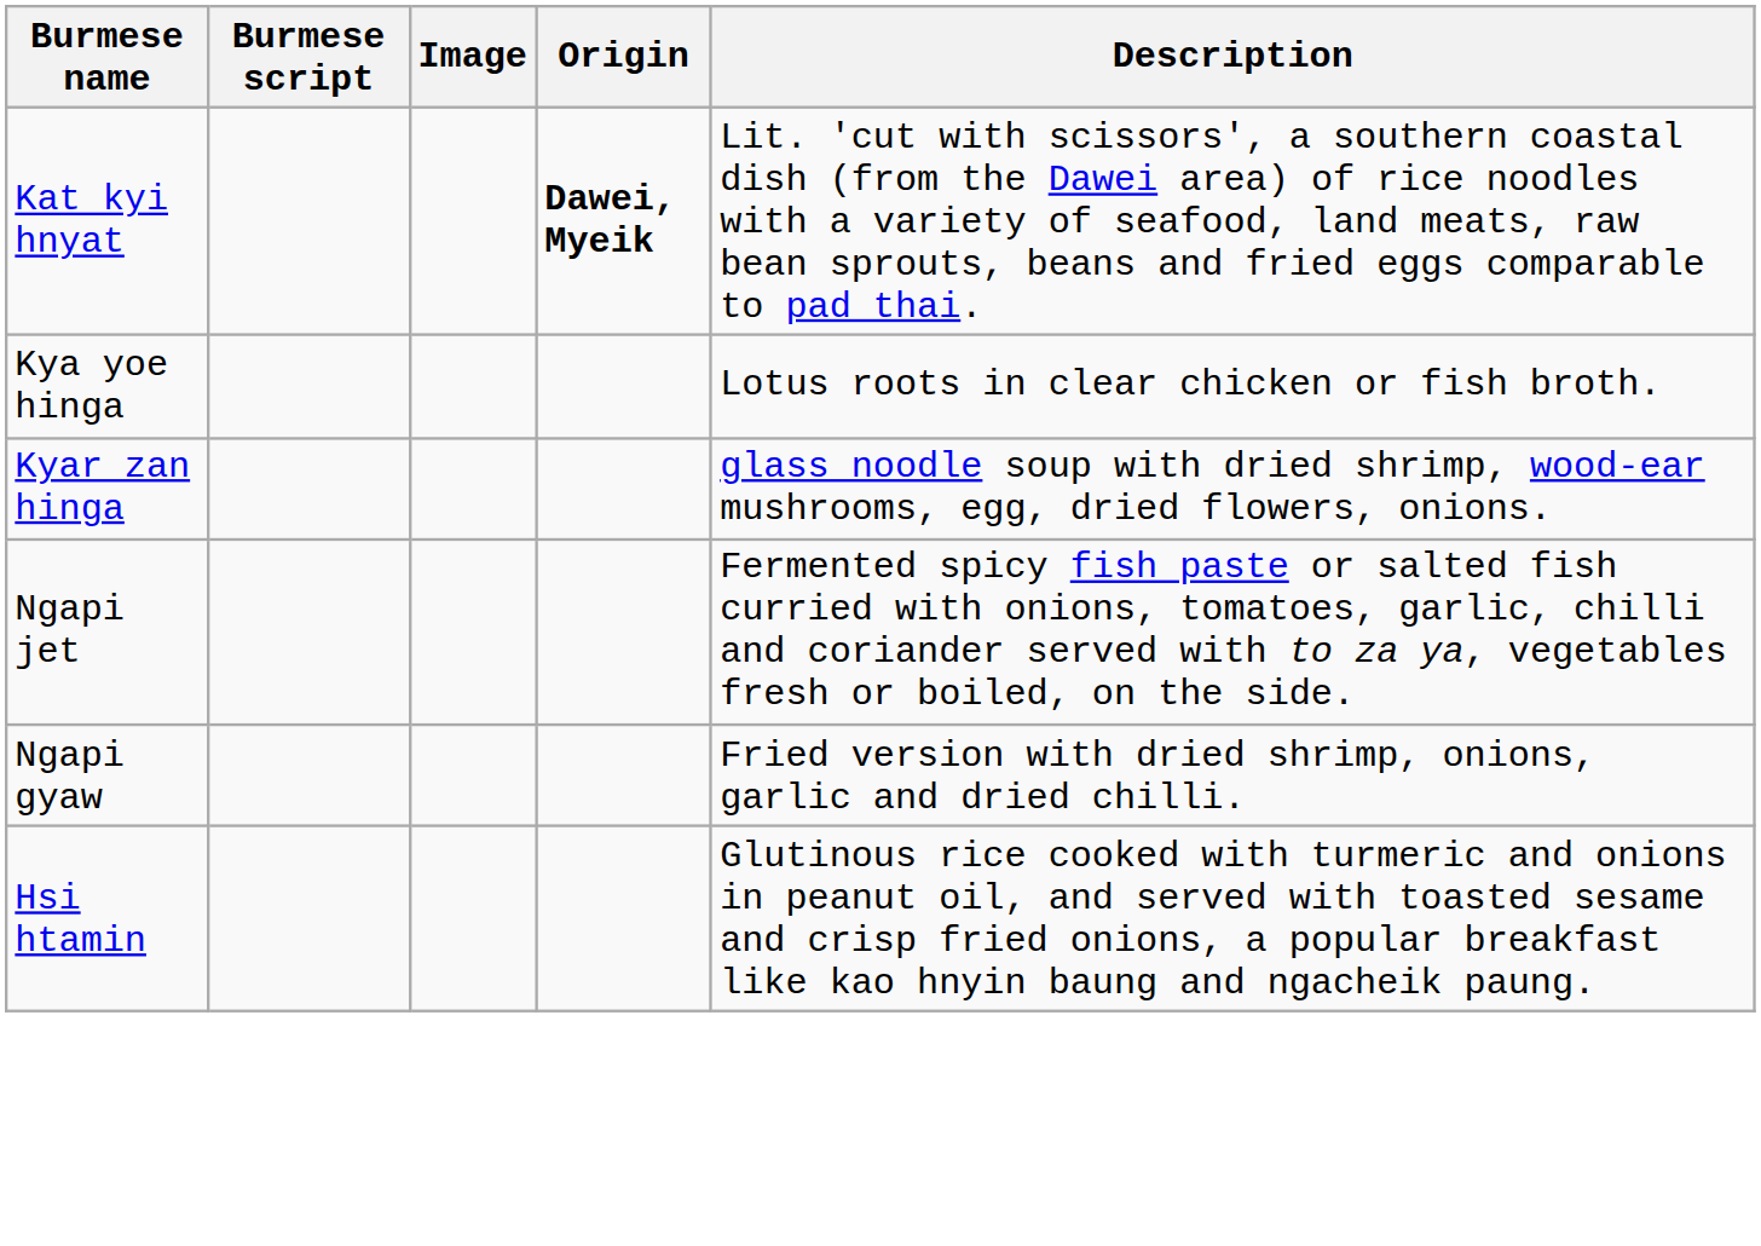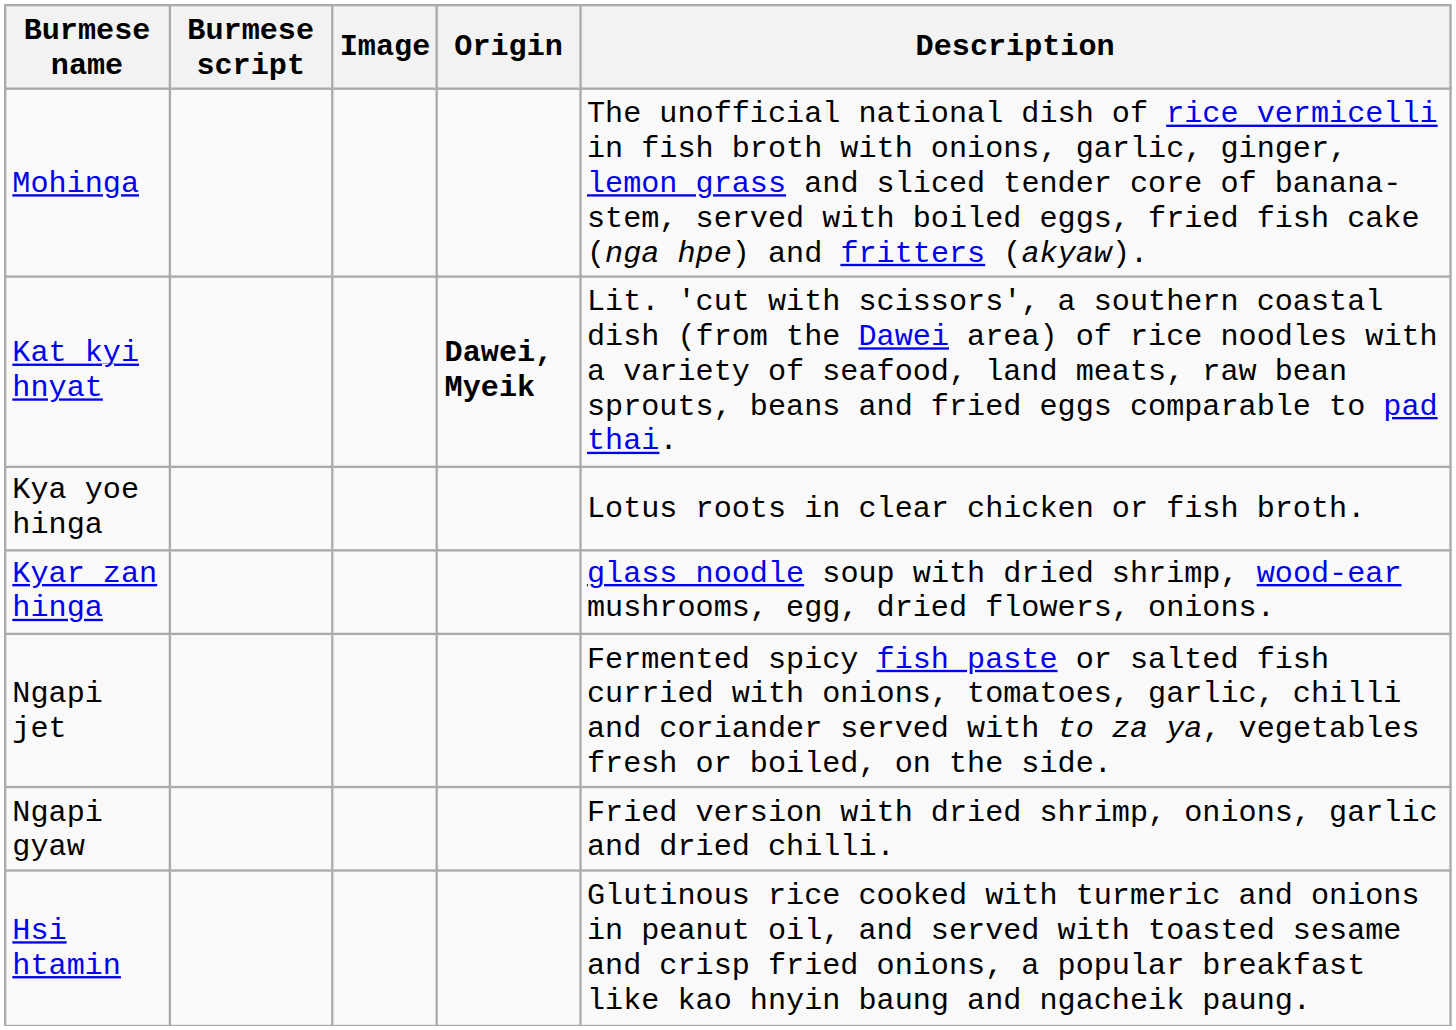+ row: Mohinga | The unofficial national dish of rice vermicelli in fish broth with onions, garlic, ginger, lemon grass and sliced tender core of banana-stem, served with boiled eggs, fried fish cake (nga hpe) and fritters (akyaw).
